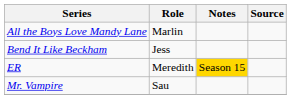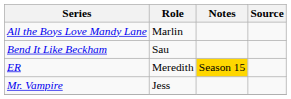Bend It Like Beckham | Role: Jess -> Sau
Mr. Vampire | Role: Sau -> Jess
